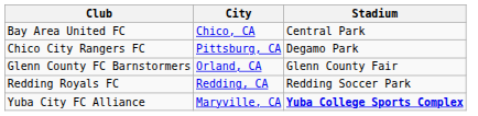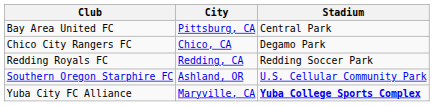Bay Area United FC | City: Chico, CA -> Pittsburg, CA
Chico City Rangers FC | City: Pittsburg, CA -> Chico, CA
- row: Glenn County FC Barnstormers | Orland, CA | Glenn County Fair
+ row: Southern Oregon Starphire FC | Ashland, OR | U.S. Cellular Community Park
